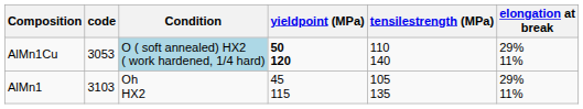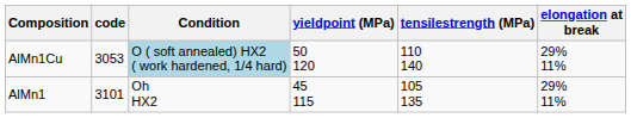AlMn1Cu | yieldpoint (MPa): bold -> normal
AlMn1 | code: 3103 -> 3101
